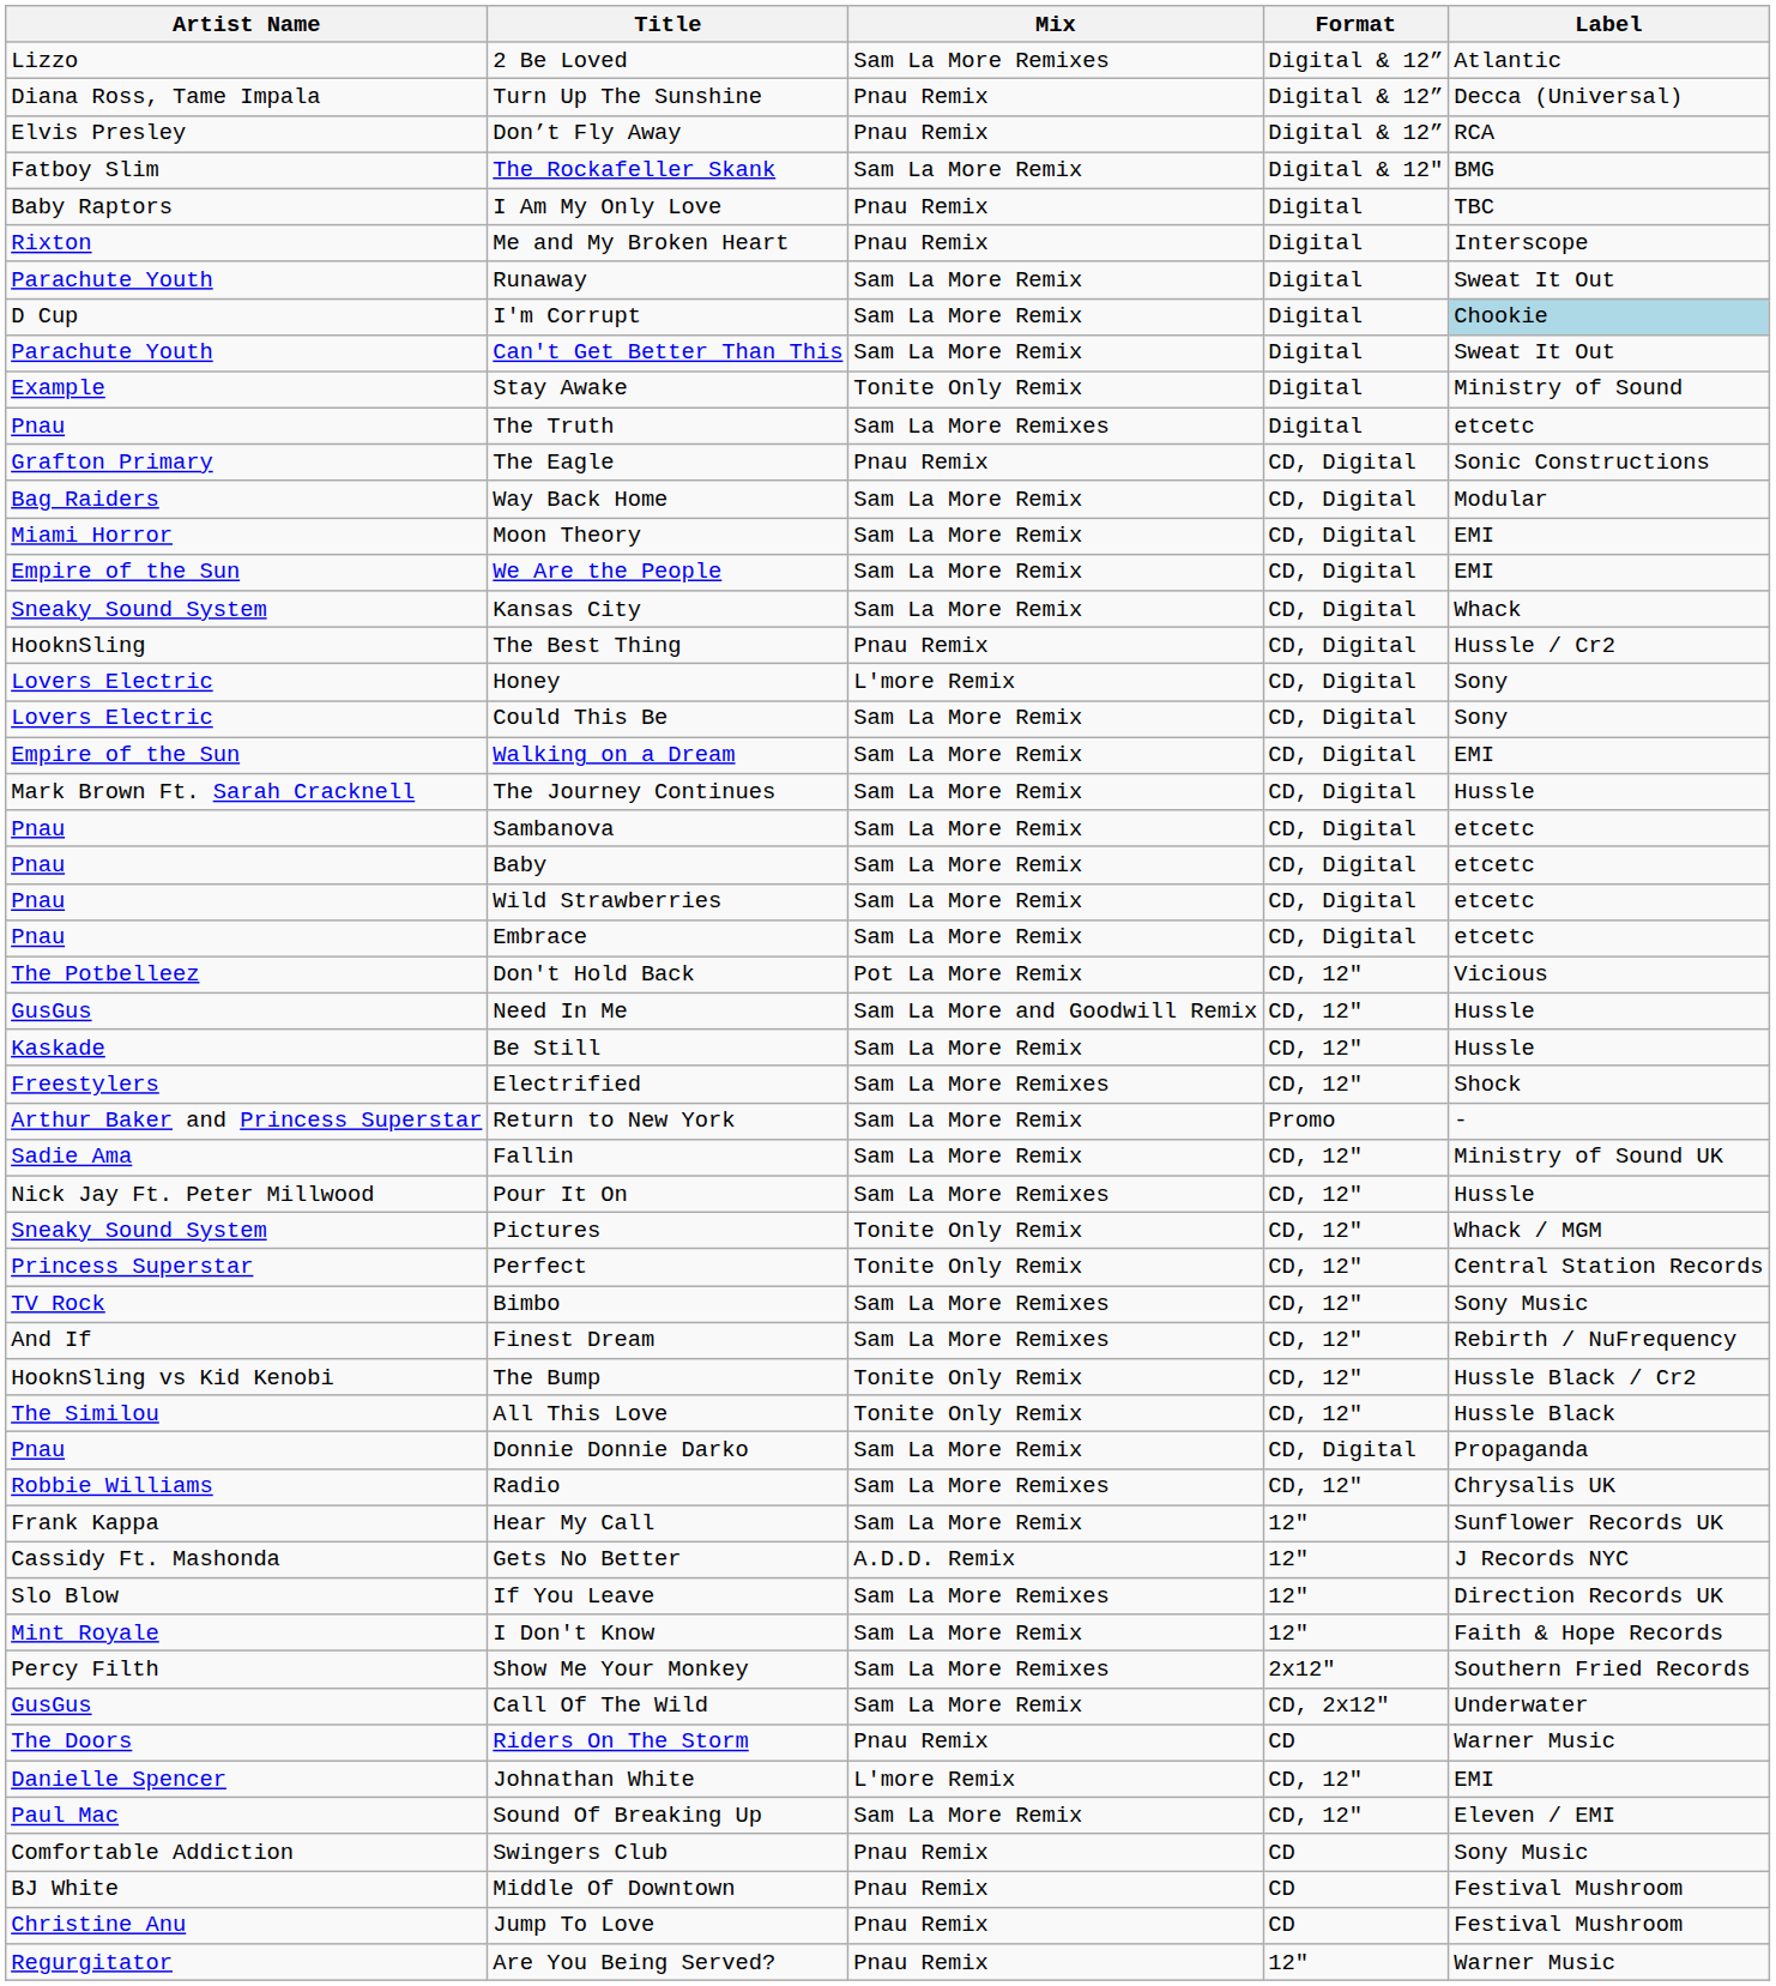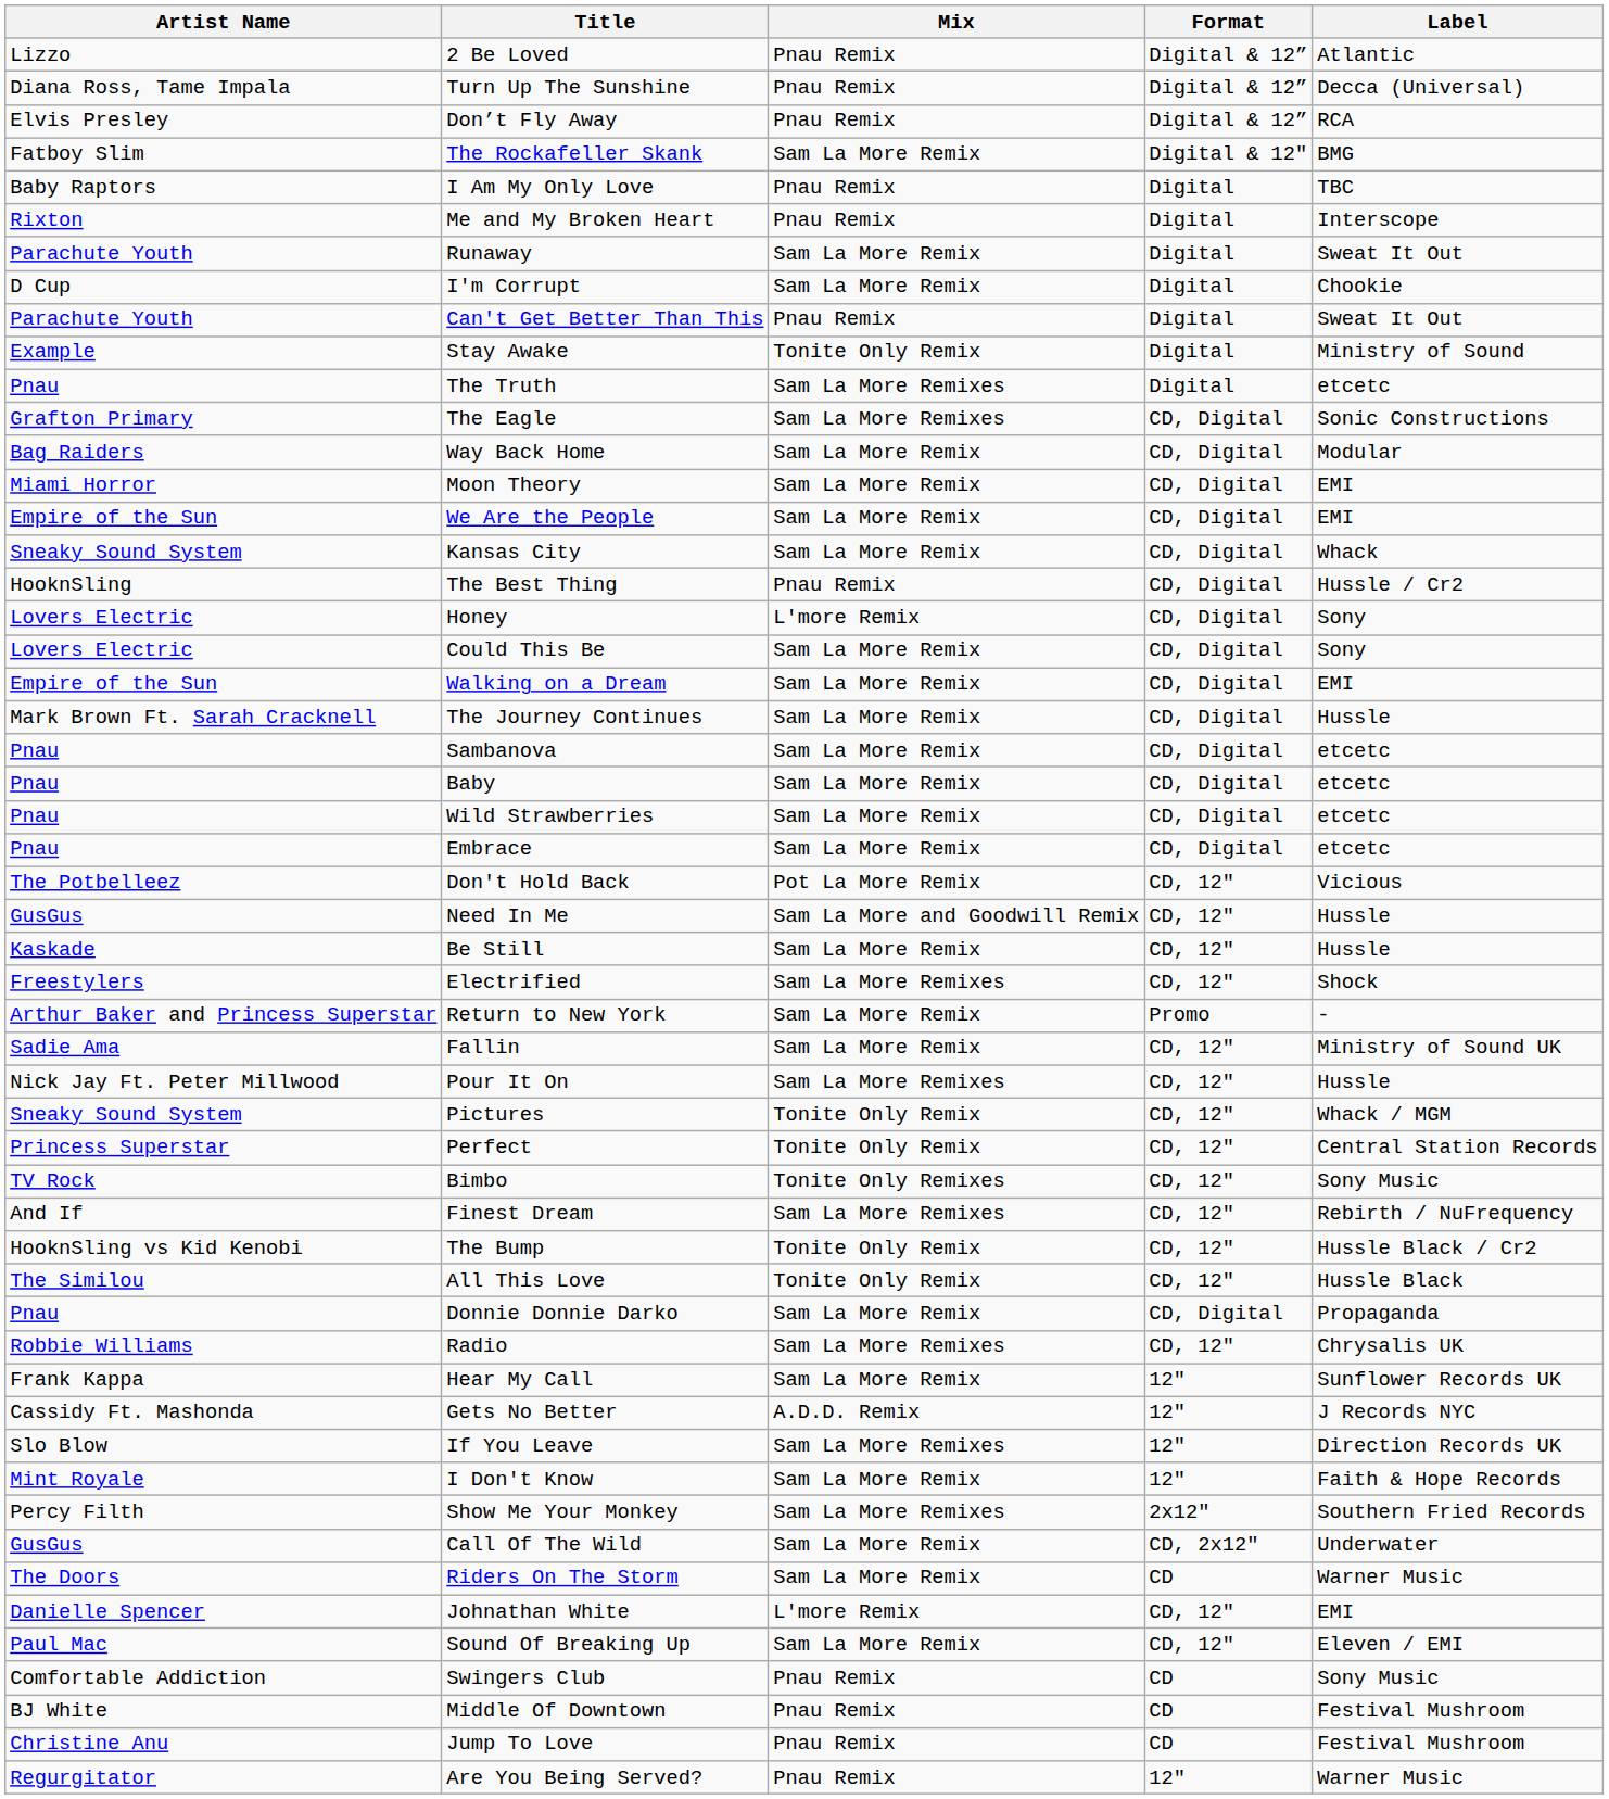2 Be Loved | Mix: Sam La More Remixes -> Pnau Remix
I'm Corrupt | Label: lightblue background -> no background
Can't Get Better Than This | Mix: Sam La More Remix -> Pnau Remix
The Eagle | Mix: Pnau Remix -> Sam La More Remixes
Bimbo | Mix: Sam La More Remixes -> Tonite Only Remixes
Riders On The Storm | Mix: Pnau Remix -> Sam La More Remix
